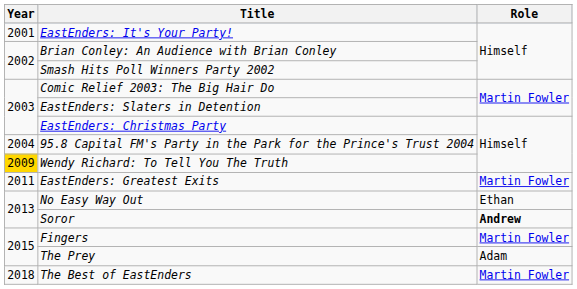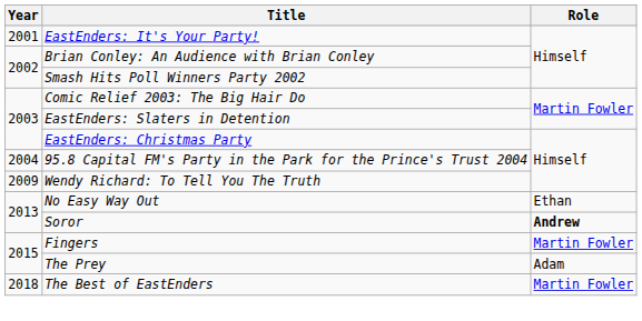Wendy Richard: To Tell You The Truth | Year: gold background -> no background
- row: 2011 | EastEnders: Greatest Exits | Martin Fowler
